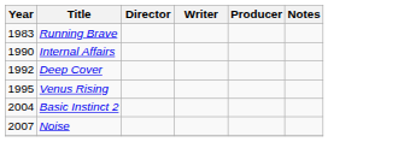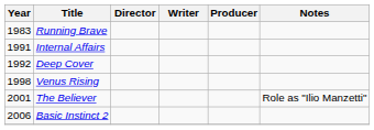Internal Affairs | Year: 1990 -> 1991
Venus Rising | Year: 1995 -> 1998
+ row: 2001 | The Believer | Role as "Ilio Manzetti"
Basic Instinct 2 | Year: 2004 -> 2006
- row: 2007 | Noise
